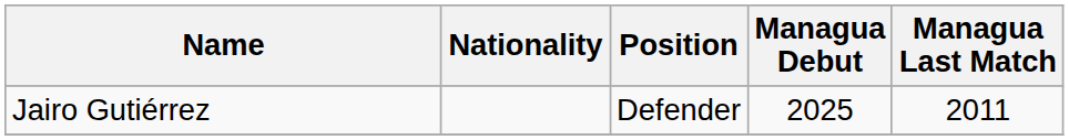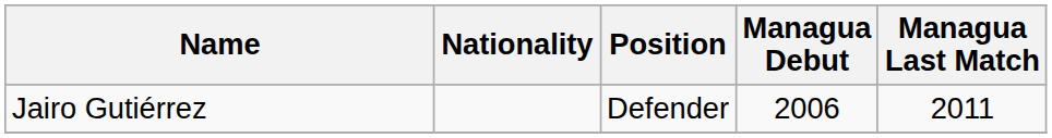Jairo Gutiérrez | Managua Debut: 2025 -> 2006
